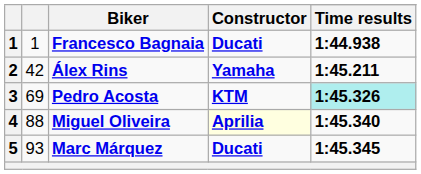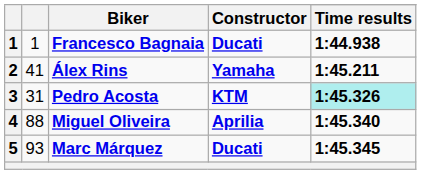Álex Rins | column 2: 42 -> 41
Pedro Acosta | column 2: 69 -> 31
Miguel Oliveira | Constructor: lightyellow background -> no background
